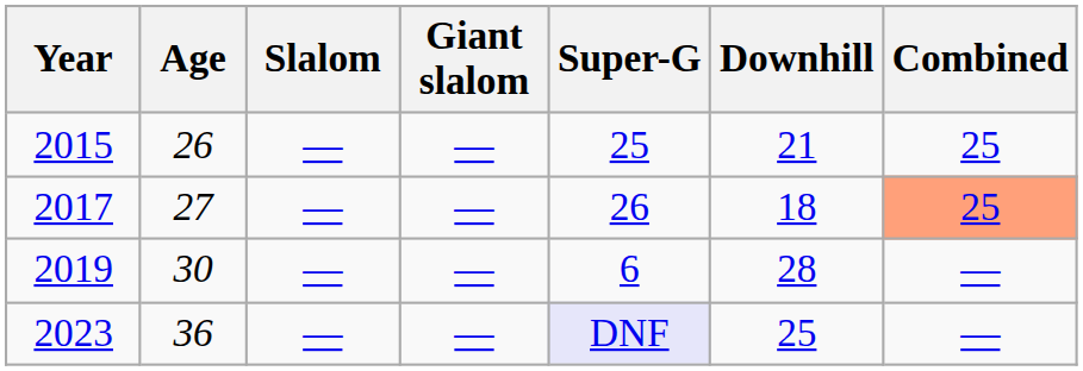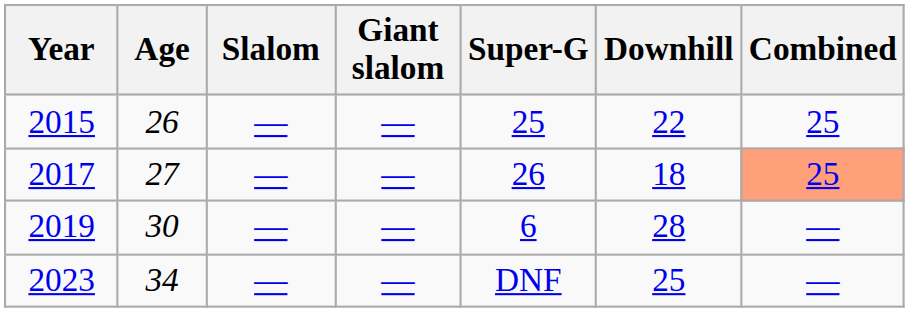2015 | Downhill: 21 -> 22
2023 | Age: 36 -> 34
2023 | Super-G: lavender background -> no background
